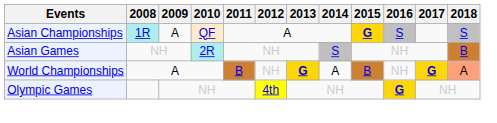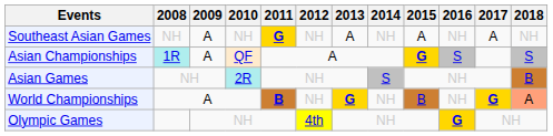+ row: Southeast Asian Games | NH | A | NH | G | NH | A | NH | A | NH | A | NH
World Championships | 2011: normal -> bold
World Championships | 2014: A -> NH
